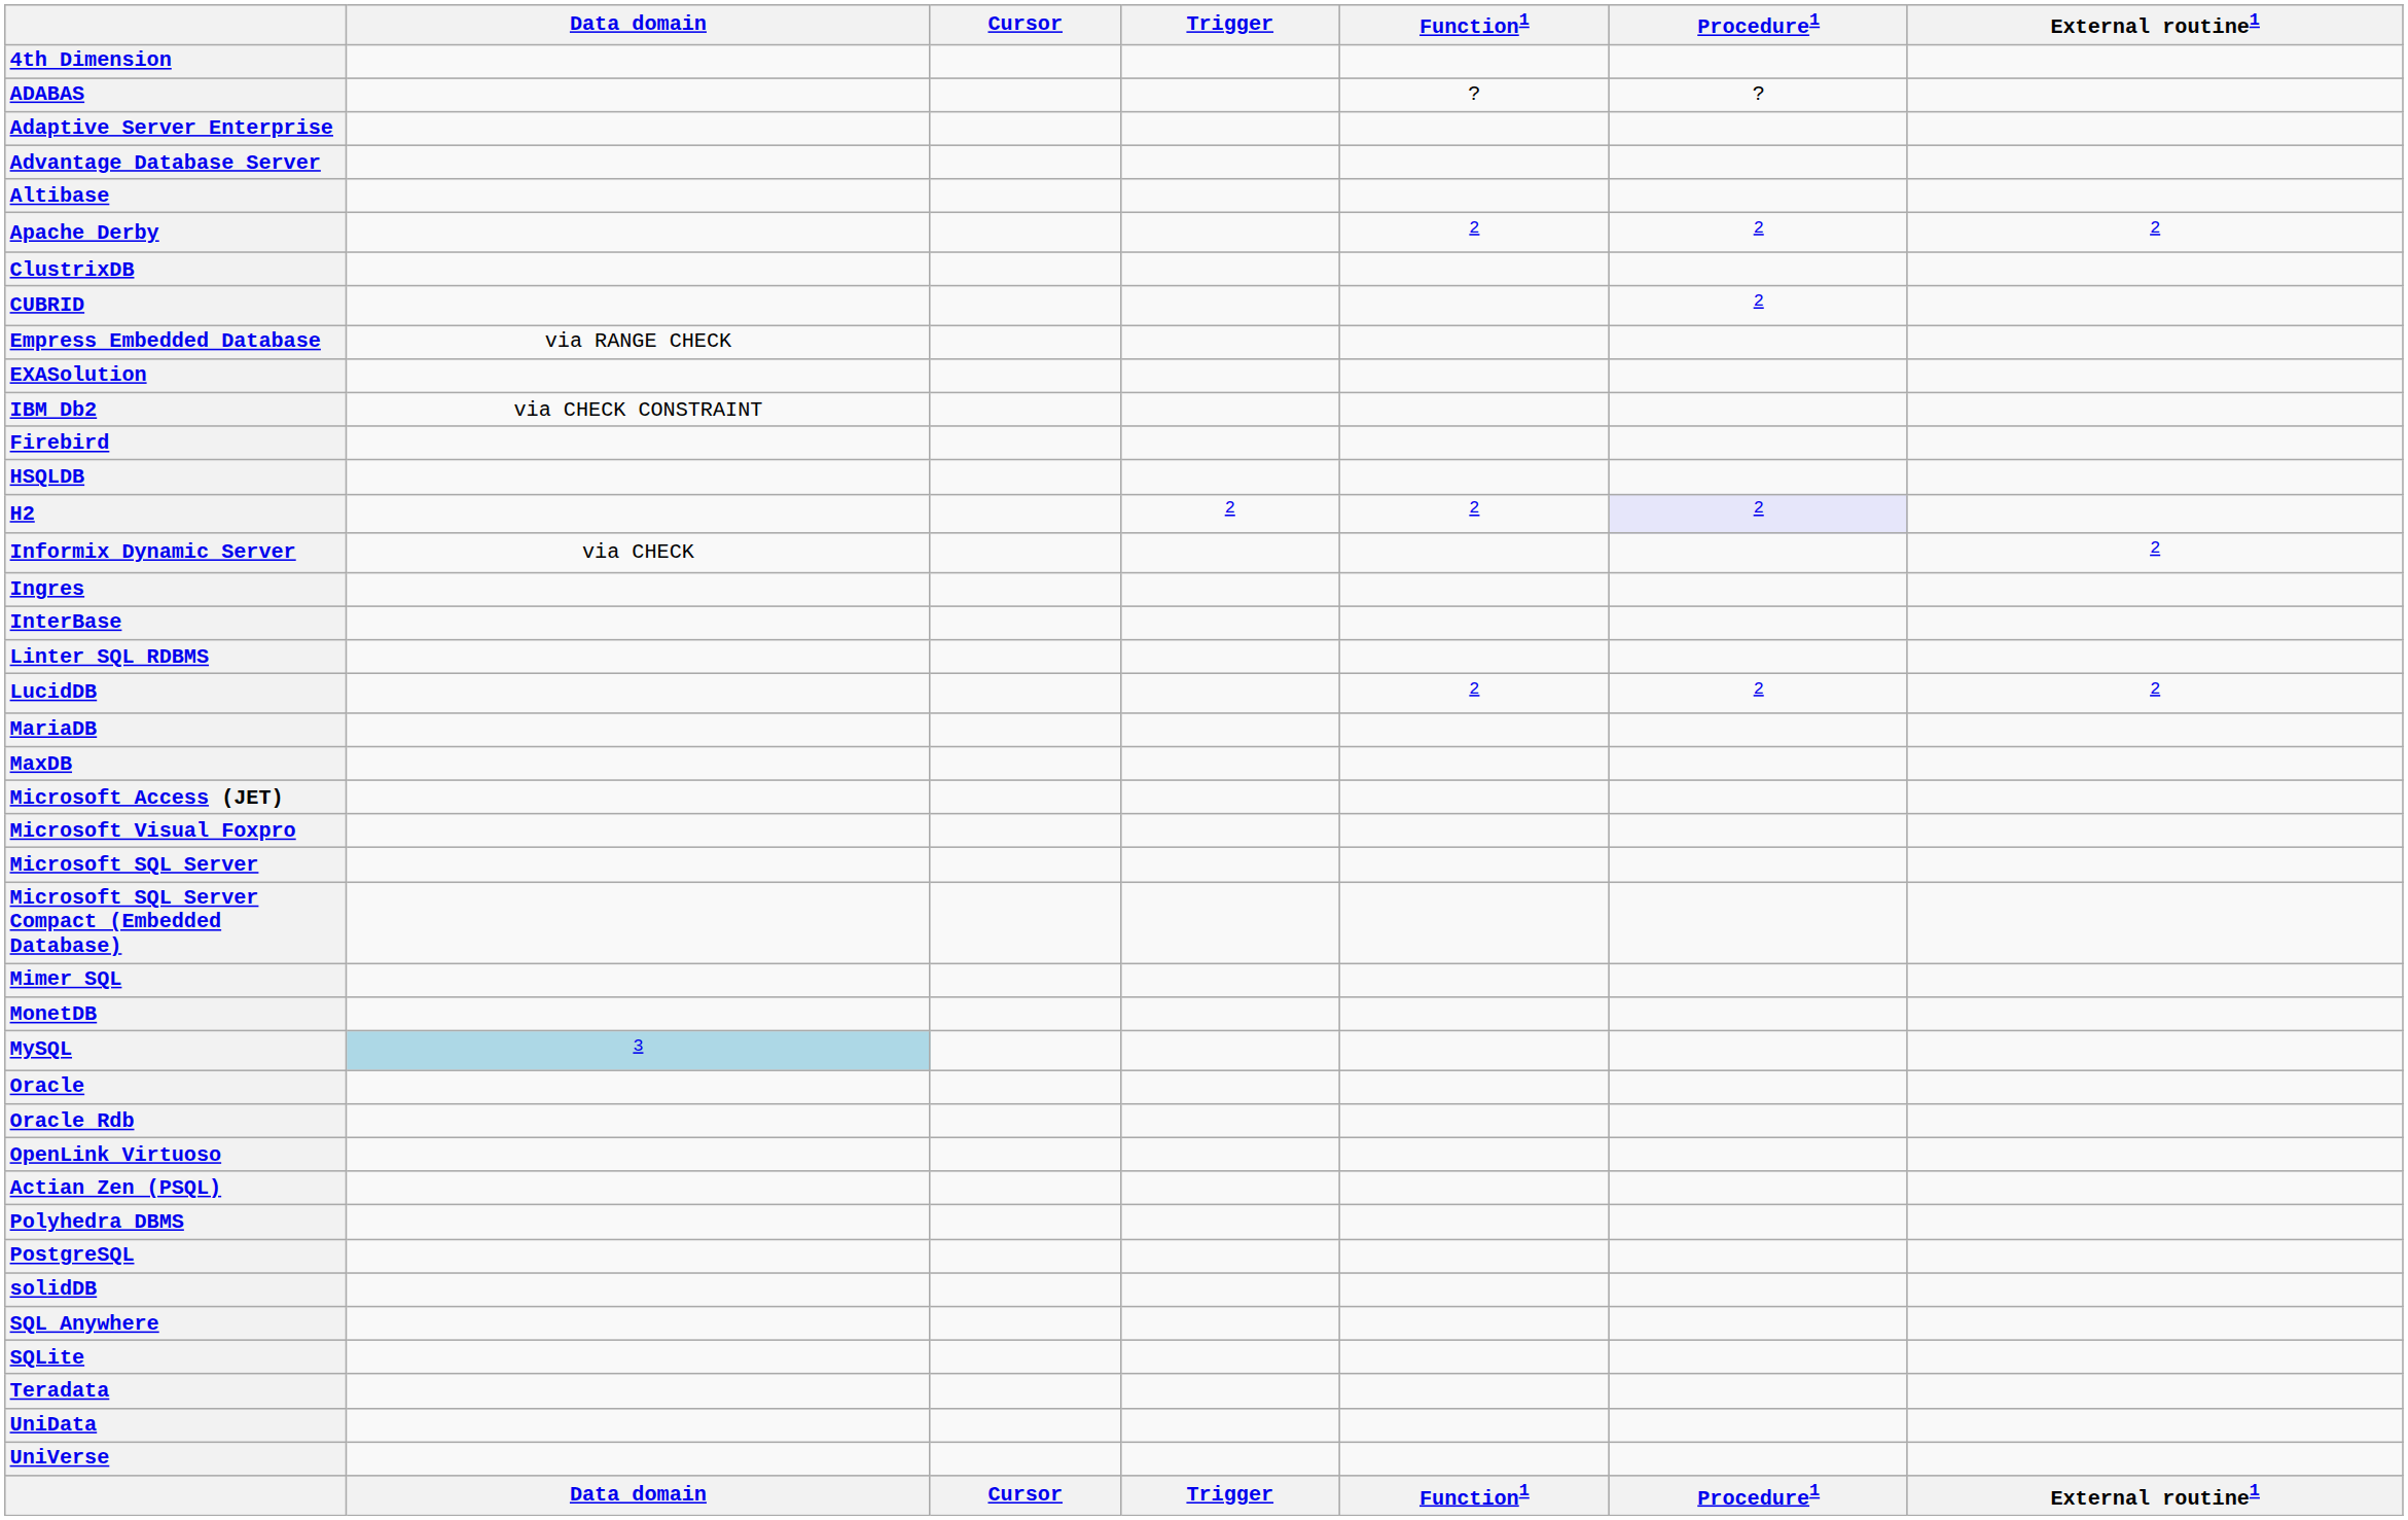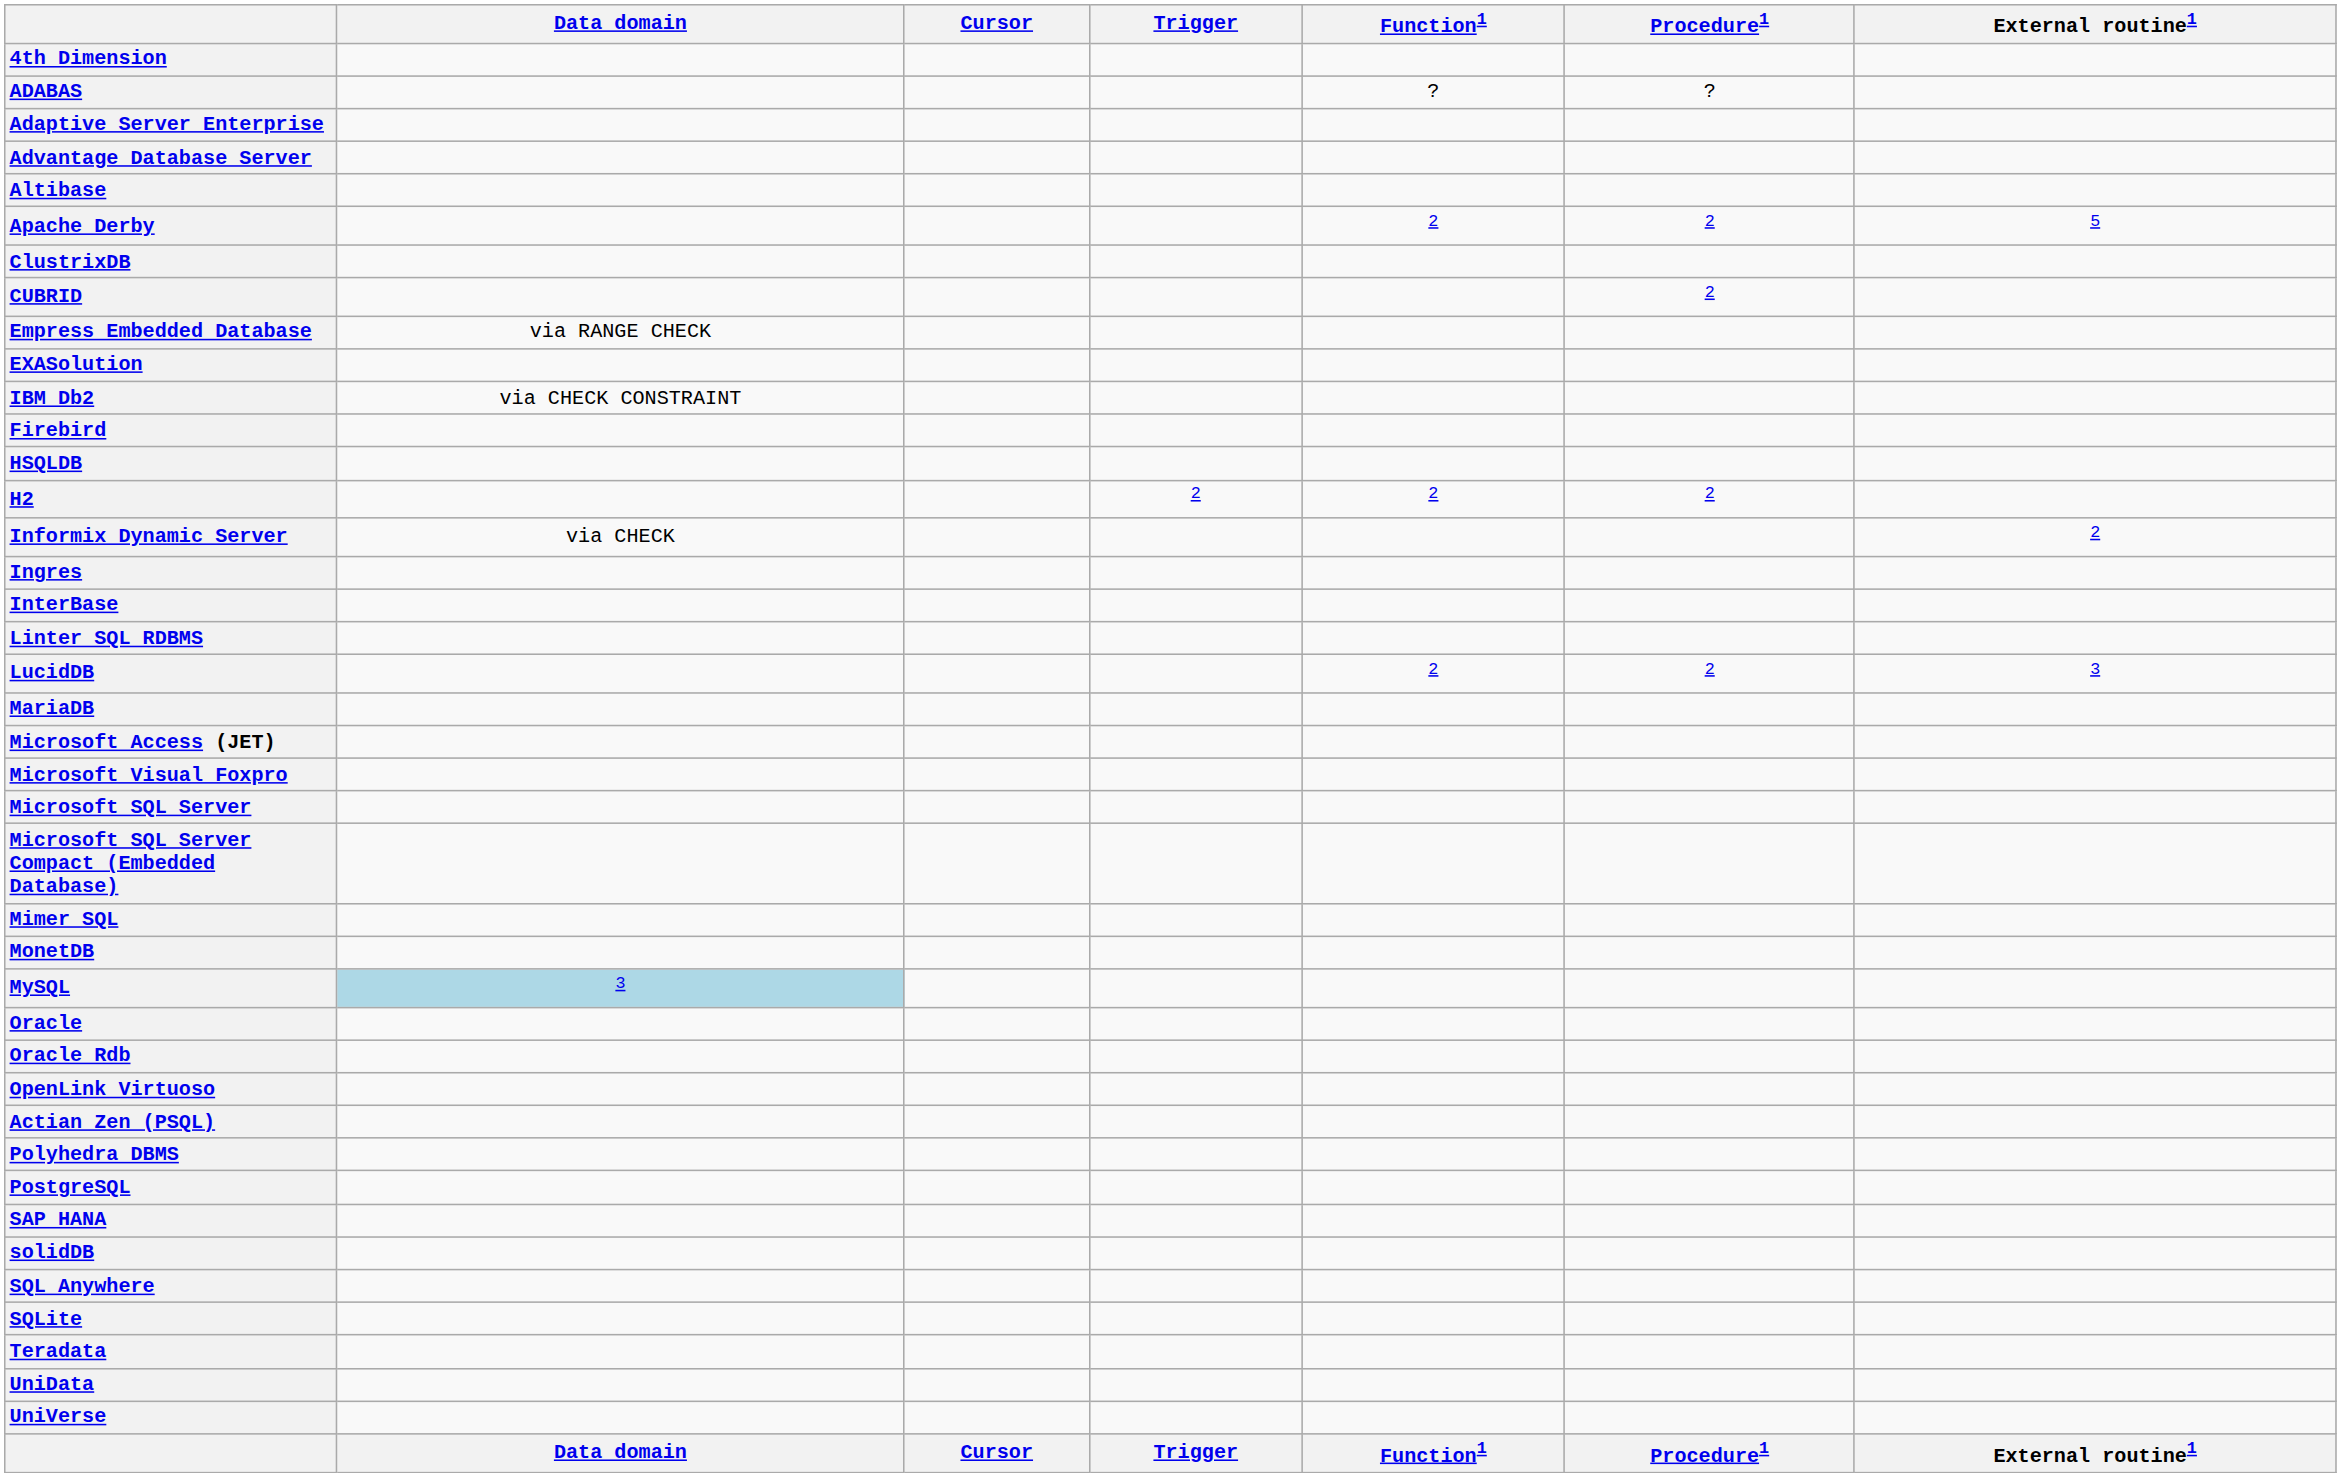Apache Derby | External routine1: 2 -> 5
H2 | Procedure1: lavender background -> no background
LucidDB | External routine1: 2 -> 3
- row: MaxDB
+ row: SAP HANA
